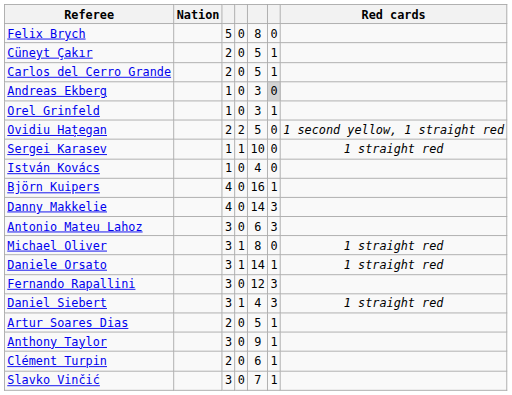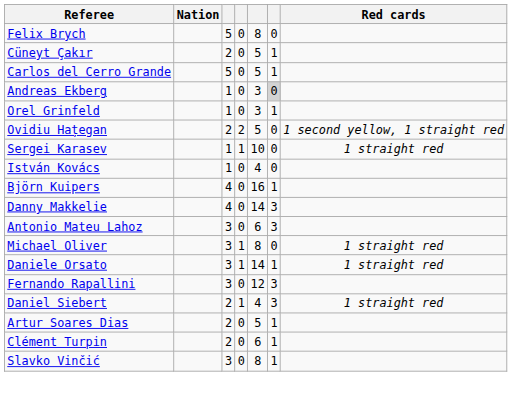Carlos del Cerro Grande | column 3: 2 -> 5
Daniel Siebert | column 3: 3 -> 2
- row: Anthony Taylor | 3 | 0 | 9 | 1
Slavko Vinčić | column 5: 7 -> 8
